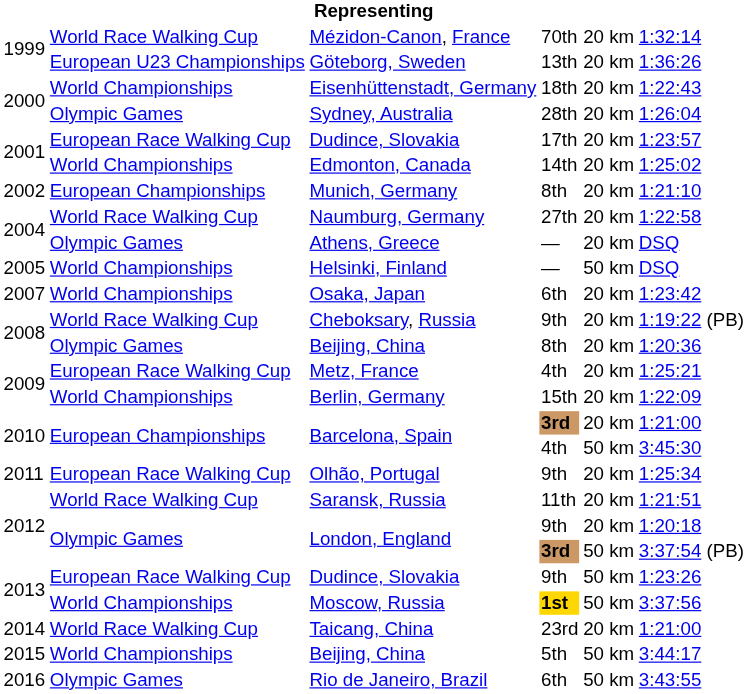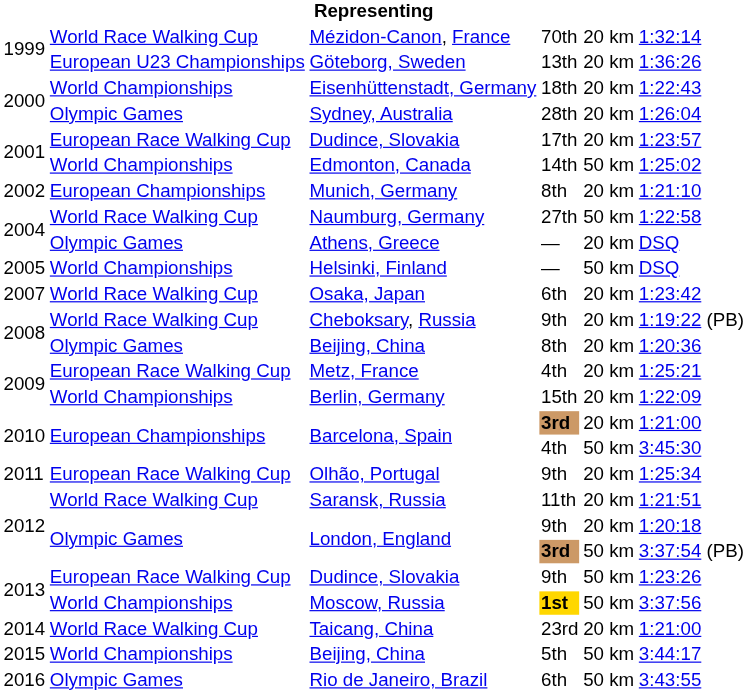Edmonton, Canada | column 5: 20 km -> 50 km
Naumburg, Germany | column 5: 20 km -> 50 km
Osaka, Japan | column 2: World Championships -> World Race Walking Cup
